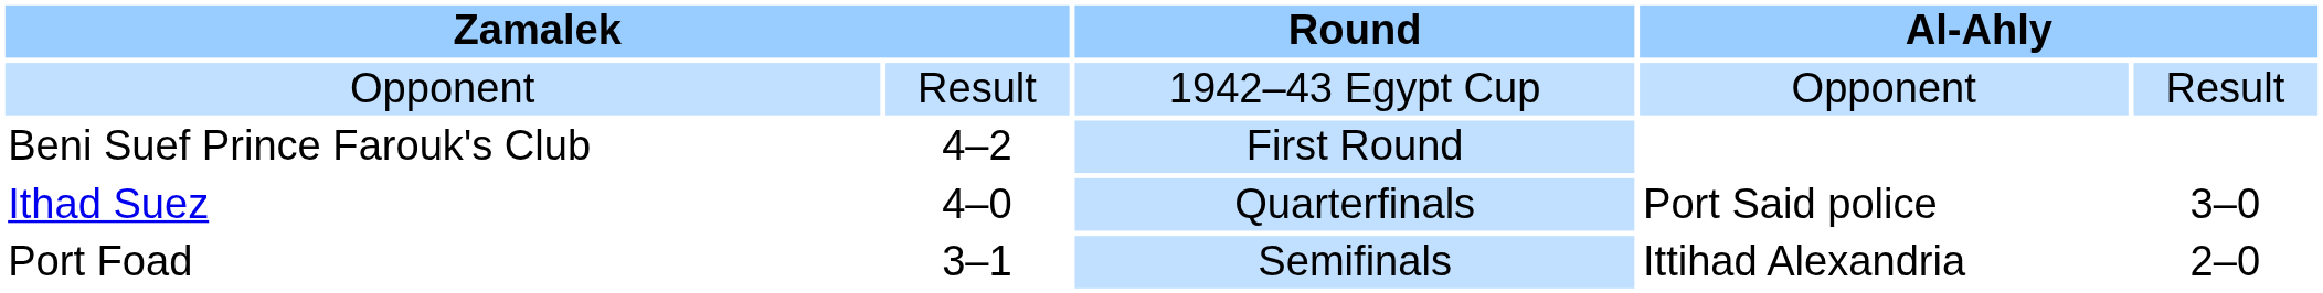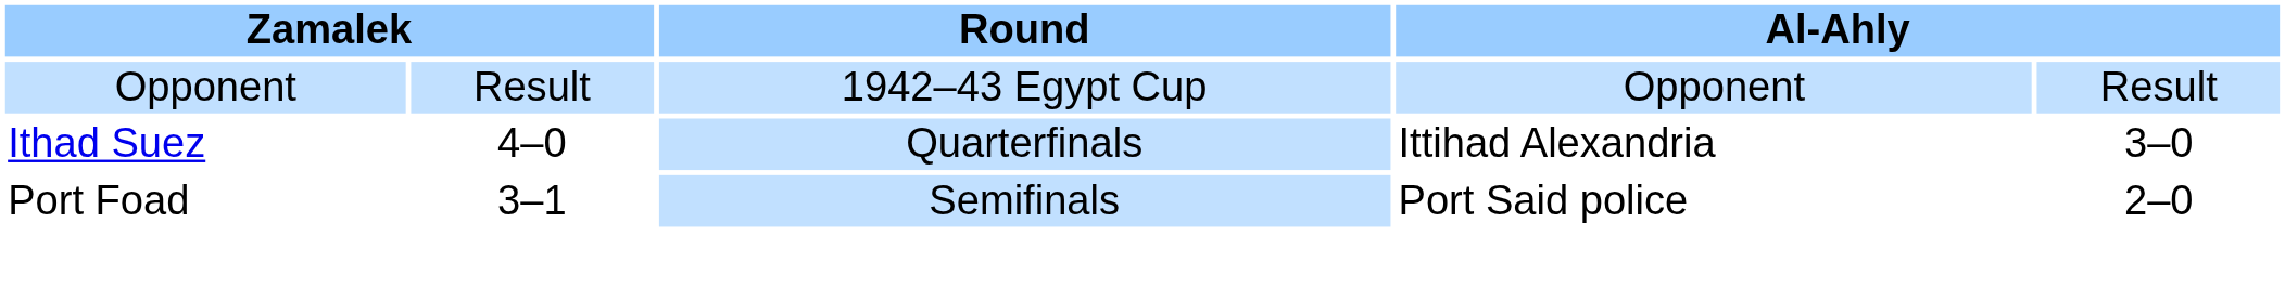- row: Beni Suef Prince Farouk's Club | 4–2 | First Round
Ithad Suez | column 4: Port Said police -> Ittihad Alexandria
Port Foad | column 4: Ittihad Alexandria -> Port Said police
